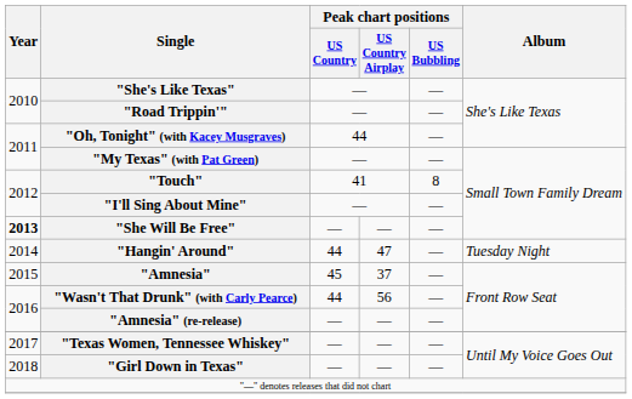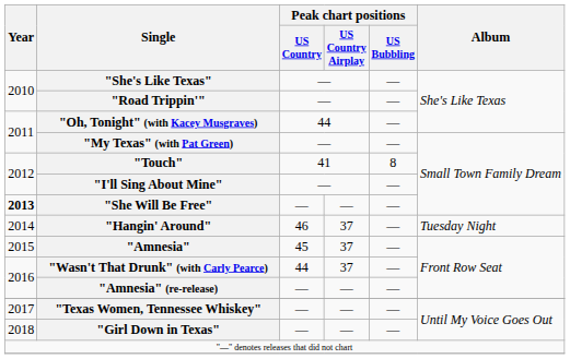"Hangin' Around" | Peak chart positions / US Country: 44 -> 46
"Hangin' Around" | Peak chart positions / US Country Airplay: 47 -> 37
"Wasn't That Drunk" (with Carly Pearce) | Peak chart positions / US Country Airplay: 56 -> 37
